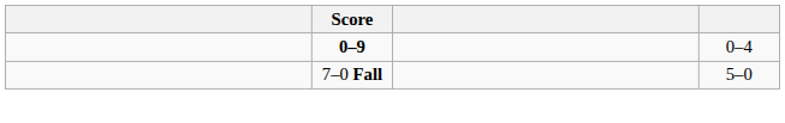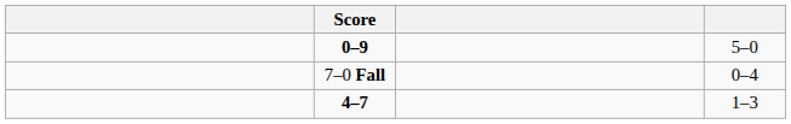0–9 | column 4: 0–4 -> 5–0
7–0 Fall | column 4: 5–0 -> 0–4
+ row: 4–7 | 1–3
